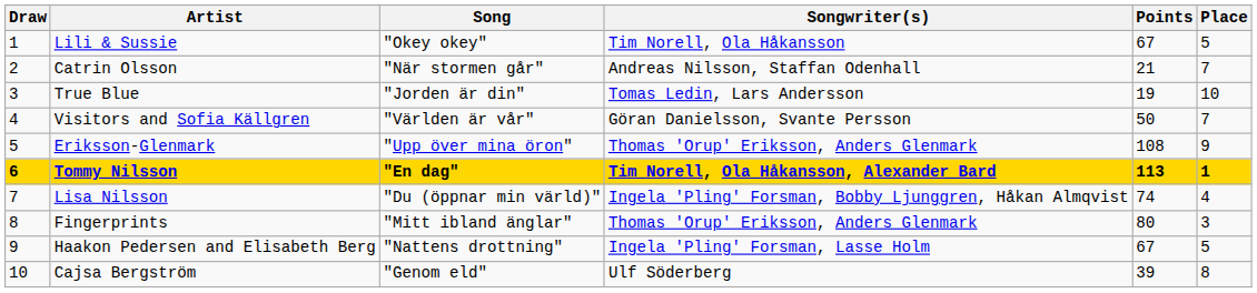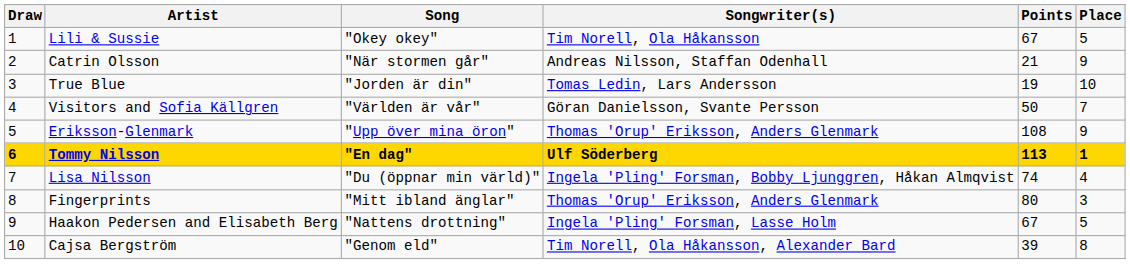Catrin Olsson | Place: 7 -> 9
Tommy Nilsson | Songwriter(s): Tim Norell, Ola Håkansson, Alexander Bard -> Ulf Söderberg
Cajsa Bergström | Songwriter(s): Ulf Söderberg -> Tim Norell, Ola Håkansson, Alexander Bard
